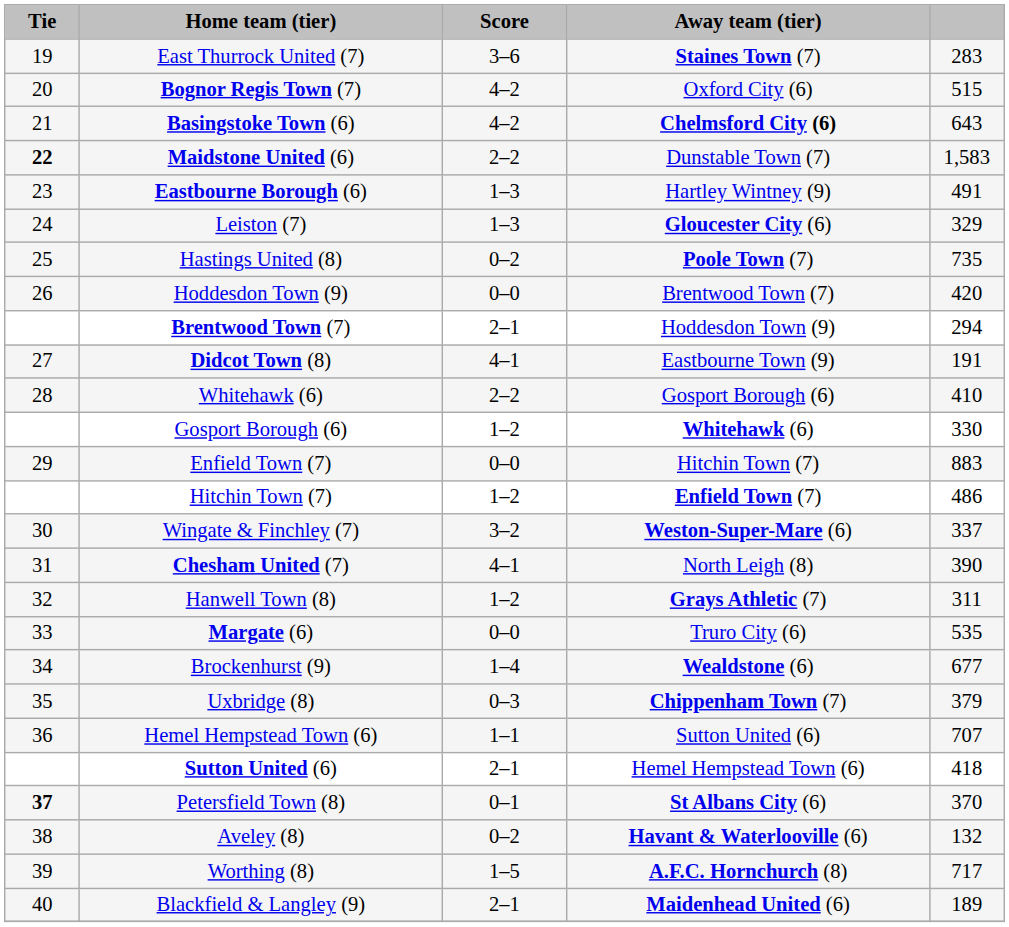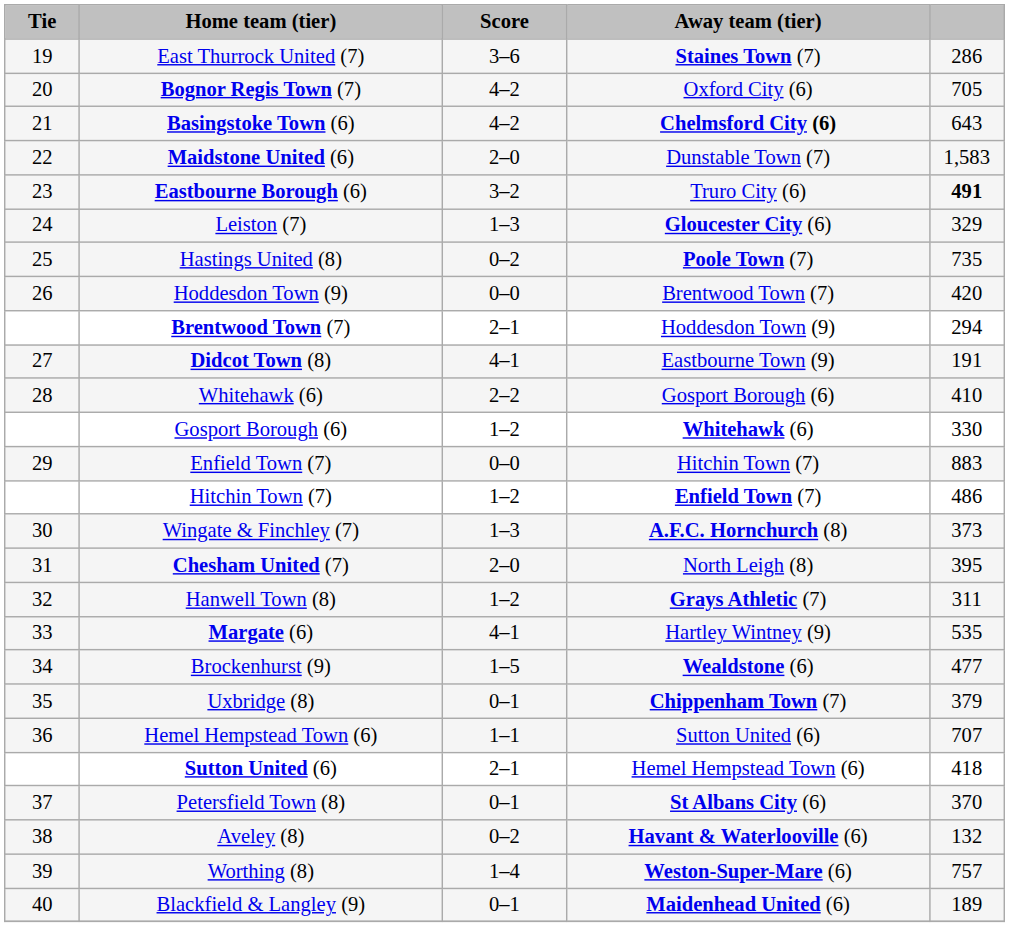East Thurrock United (7) | column 5: 283 -> 286
Bognor Regis Town (7) | column 5: 515 -> 705
Maidstone United (6) | Tie: bold -> normal
Maidstone United (6) | Score: 2–2 -> 2–0
Eastbourne Borough (6) | Score: 1–3 -> 3–2
Eastbourne Borough (6) | Away team (tier): Hartley Wintney (9) -> Truro City (6)
Eastbourne Borough (6) | column 5: normal -> bold
Wingate & Finchley (7) | Score: 3–2 -> 1–3
Wingate & Finchley (7) | Away team (tier): Weston-Super-Mare (6) -> A.F.C. Hornchurch (8)
Wingate & Finchley (7) | column 5: 337 -> 373
Chesham United (7) | Score: 4–1 -> 2–0
Chesham United (7) | column 5: 390 -> 395
Margate (6) | Score: 0–0 -> 4–1
Margate (6) | Away team (tier): Truro City (6) -> Hartley Wintney (9)
Brockenhurst (9) | Score: 1–4 -> 1–5
Brockenhurst (9) | column 5: 677 -> 477
Uxbridge (8) | Score: 0–3 -> 0–1
Petersfield Town (8) | Tie: bold -> normal
Worthing (8) | Score: 1–5 -> 1–4
Worthing (8) | Away team (tier): A.F.C. Hornchurch (8) -> Weston-Super-Mare (6)
Worthing (8) | column 5: 717 -> 757
Blackfield & Langley (9) | Score: 2–1 -> 0–1
